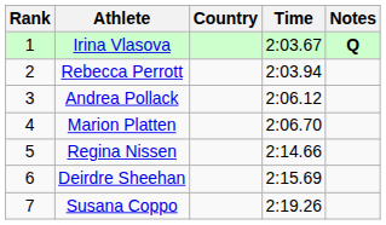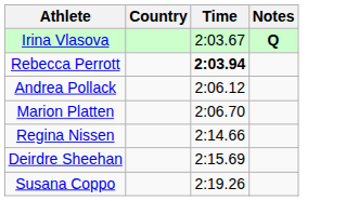- column: Rank | 1 | 2 | 3 | 4 | 5 | 6 | 7
Rebecca Perrott | Time: normal -> bold
